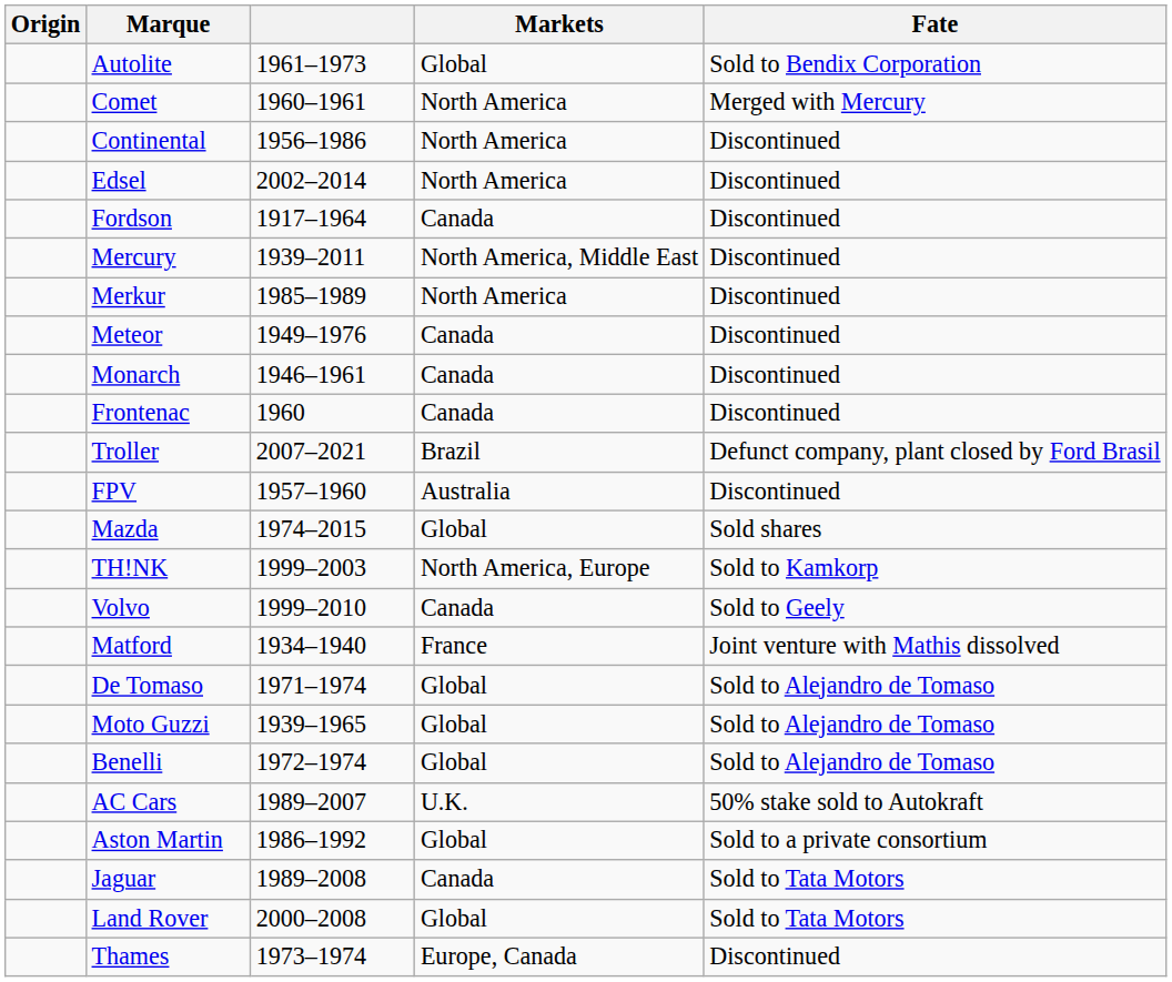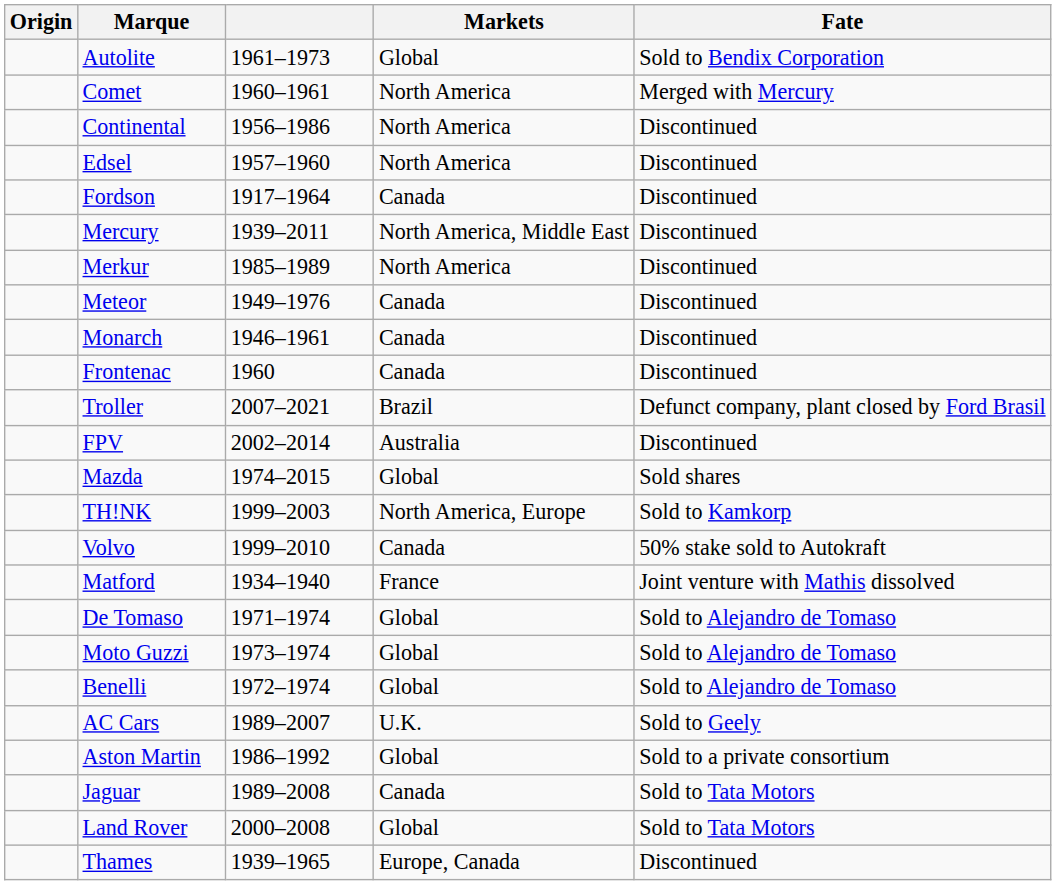Edsel | column 3: 2002–2014 -> 1957–1960
FPV | column 3: 1957–1960 -> 2002–2014
Volvo | Fate: Sold to Geely -> 50% stake sold to Autokraft
Moto Guzzi | column 3: 1939–1965 -> 1973–1974
AC Cars | Fate: 50% stake sold to Autokraft -> Sold to Geely
Thames | column 3: 1973–1974 -> 1939–1965
